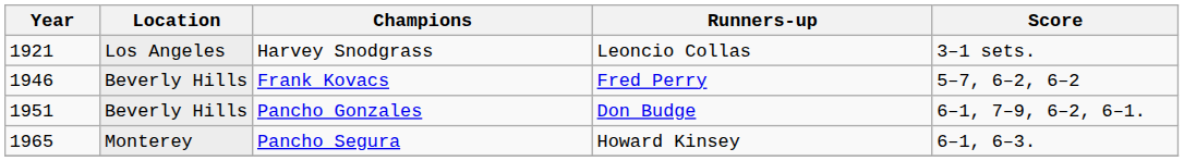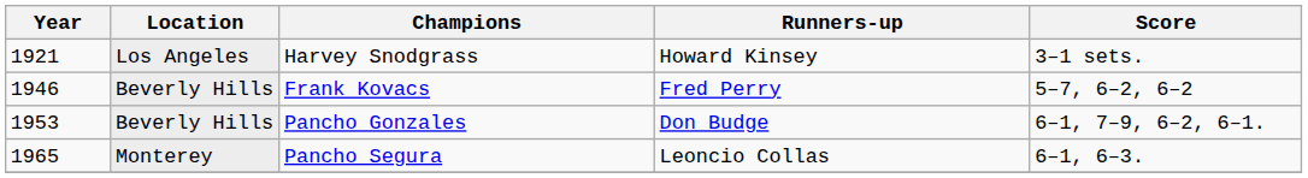Harvey Snodgrass | Runners-up: Leoncio Collas -> Howard Kinsey
Pancho Gonzales | Year: 1951 -> 1953
Pancho Segura | Runners-up: Howard Kinsey -> Leoncio Collas
